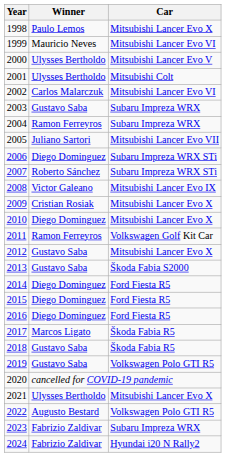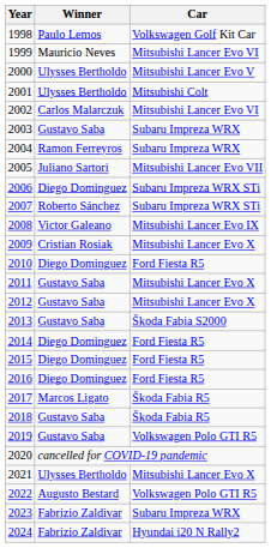1998 | Car: Mitsubishi Lancer Evo X -> Volkswagen Golf Kit Car
2010 | Car: Mitsubishi Lancer Evo X -> Ford Fiesta R5
2011 | Winner: Ramon Ferreyros -> Gustavo Saba
2011 | Car: Volkswagen Golf Kit Car -> Mitsubishi Lancer Evo X
